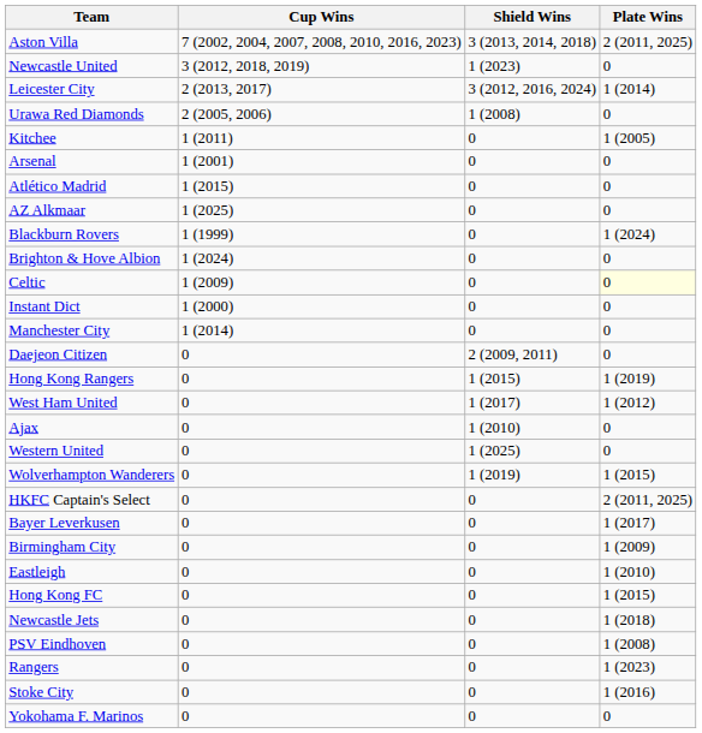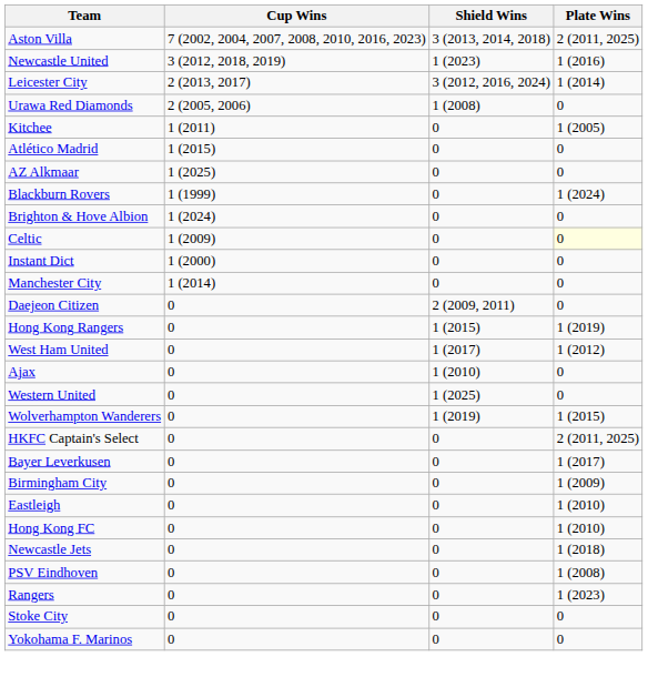Newcastle United | Plate Wins: 0 -> 1 (2016)
- row: Arsenal | 1 (2001) | 0 | 0
Hong Kong FC | Plate Wins: 1 (2015) -> 1 (2010)
Stoke City | Plate Wins: 1 (2016) -> 0
